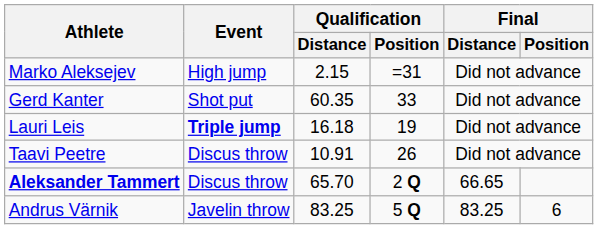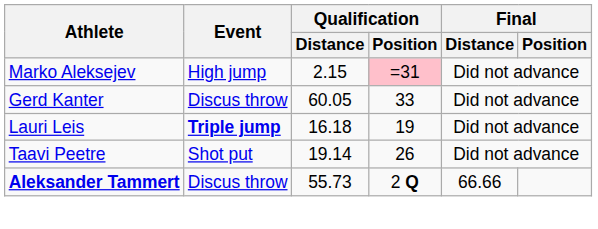Marko Aleksejev | Qualification / Position: no background -> pink background
Gerd Kanter | Event: Shot put -> Discus throw
Gerd Kanter | Qualification / Distance: 60.35 -> 60.05
Taavi Peetre | Event: Discus throw -> Shot put
Taavi Peetre | Qualification / Distance: 10.91 -> 19.14
Aleksander Tammert | Qualification / Distance: 65.70 -> 55.73
Aleksander Tammert | Final / Distance: 66.65 -> 66.66
- row: Andrus Värnik | Javelin throw | 83.25 | 5 Q | 83.25 | 6
